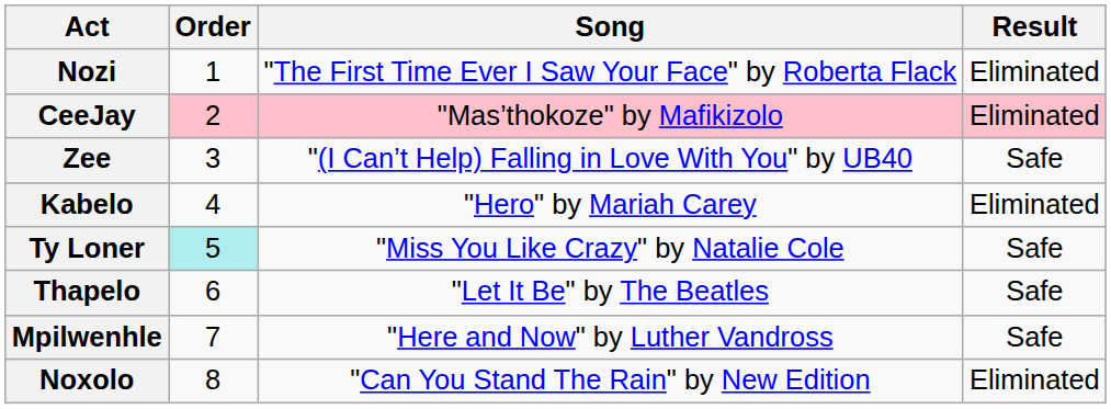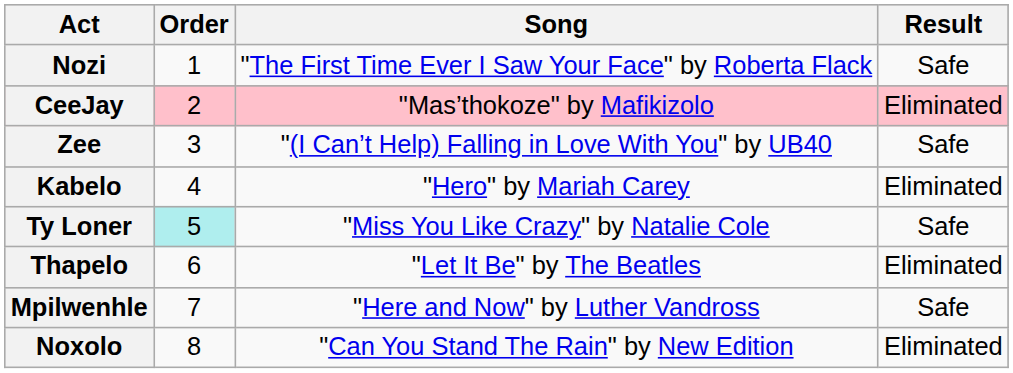Nozi | Result: Eliminated -> Safe
Thapelo | Result: Safe -> Eliminated
